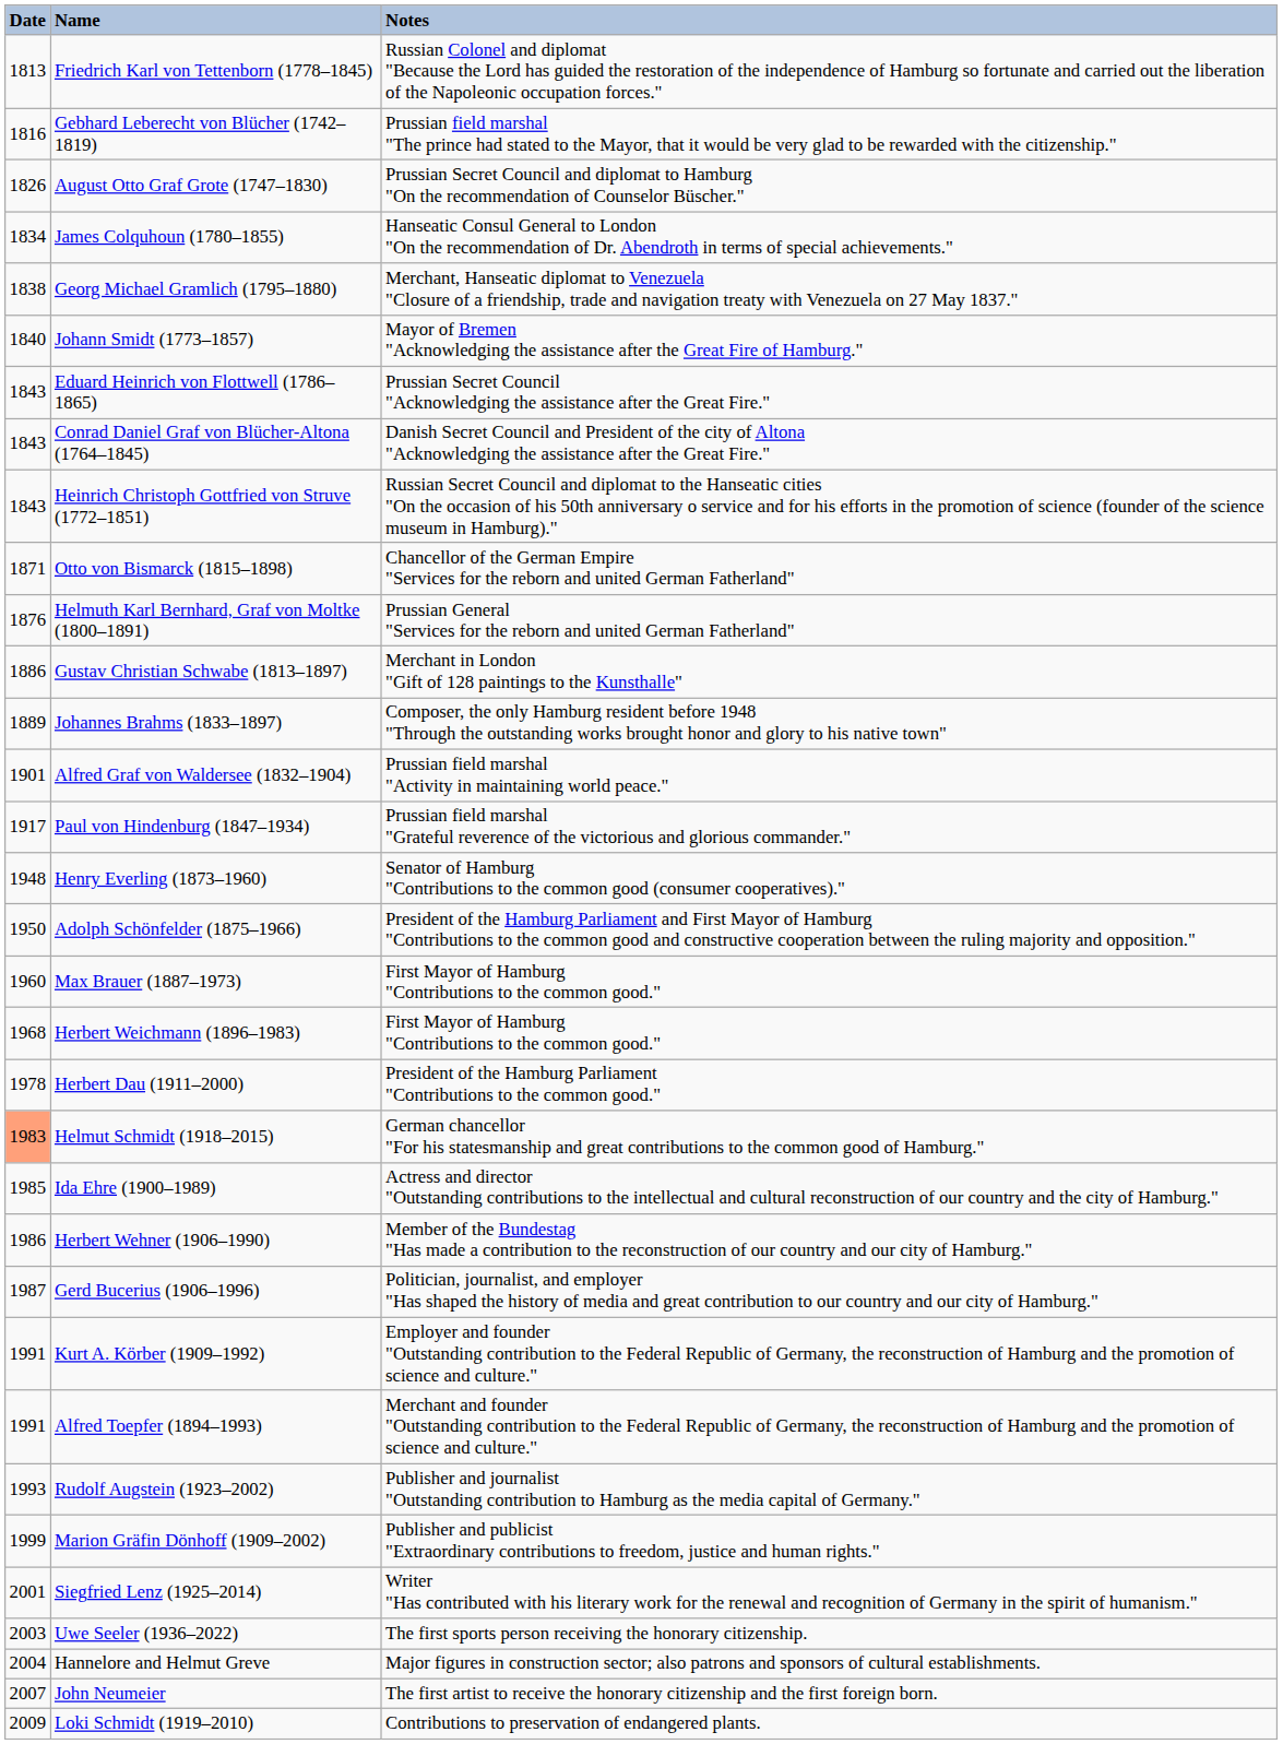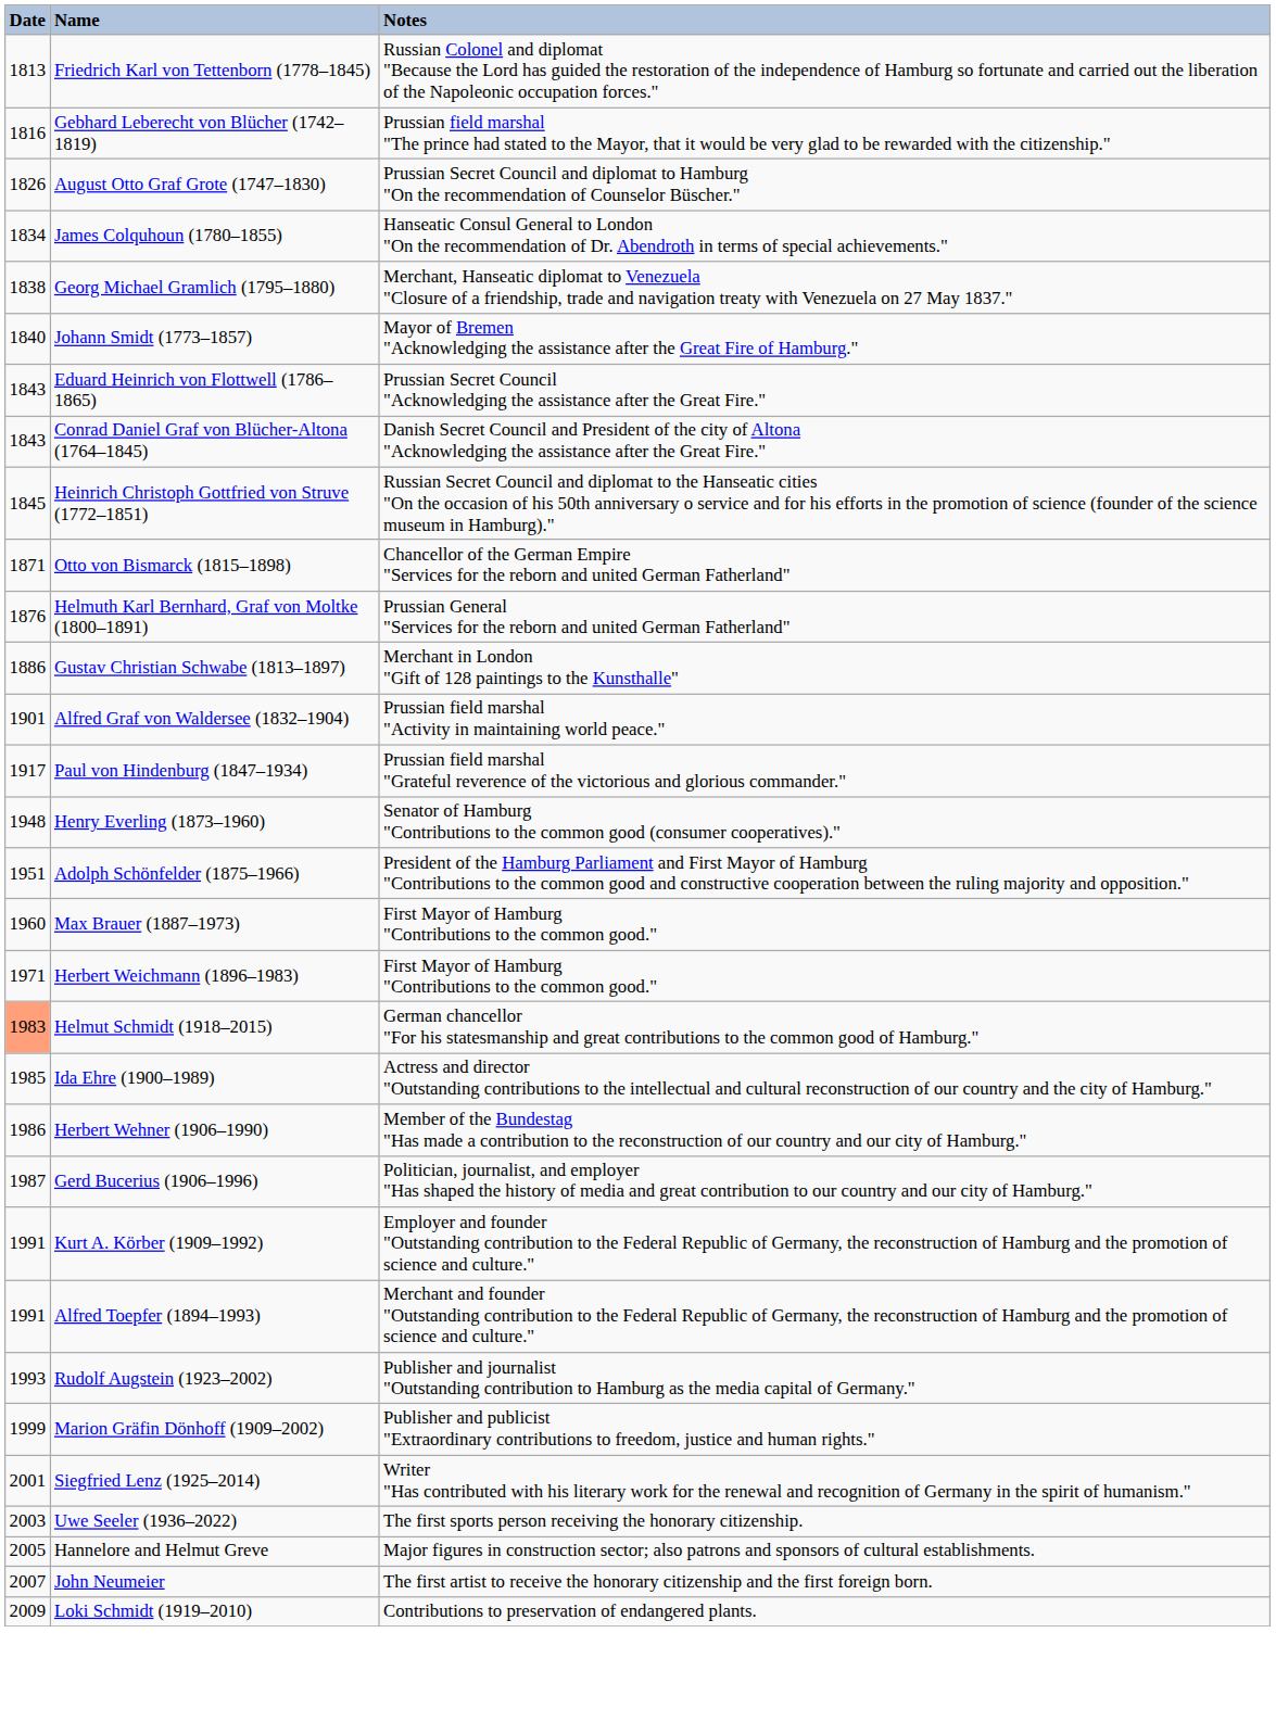Heinrich Christoph Gottfried von Struve (1772–1851) | Date: 1843 -> 1845
- row: 1889 | Johannes Brahms (1833–1897) | Composer, the only Hamburg resident before 1948 "Through the outstanding works brought honor and glory to his native town"
Adolph Schönfelder (1875–1966) | Date: 1950 -> 1951
Herbert Weichmann (1896–1983) | Date: 1968 -> 1971
- row: 1978 | Herbert Dau (1911–2000) | President of the Hamburg Parliament "Contributions to the common good."
Hannelore and Helmut Greve | Date: 2004 -> 2005
